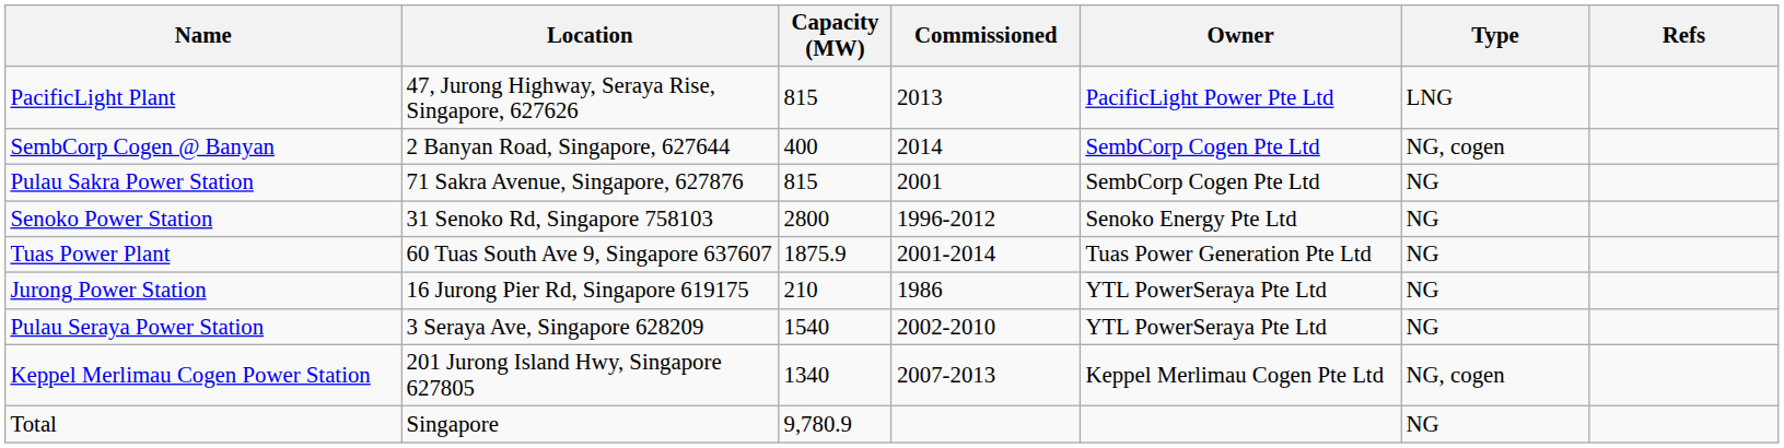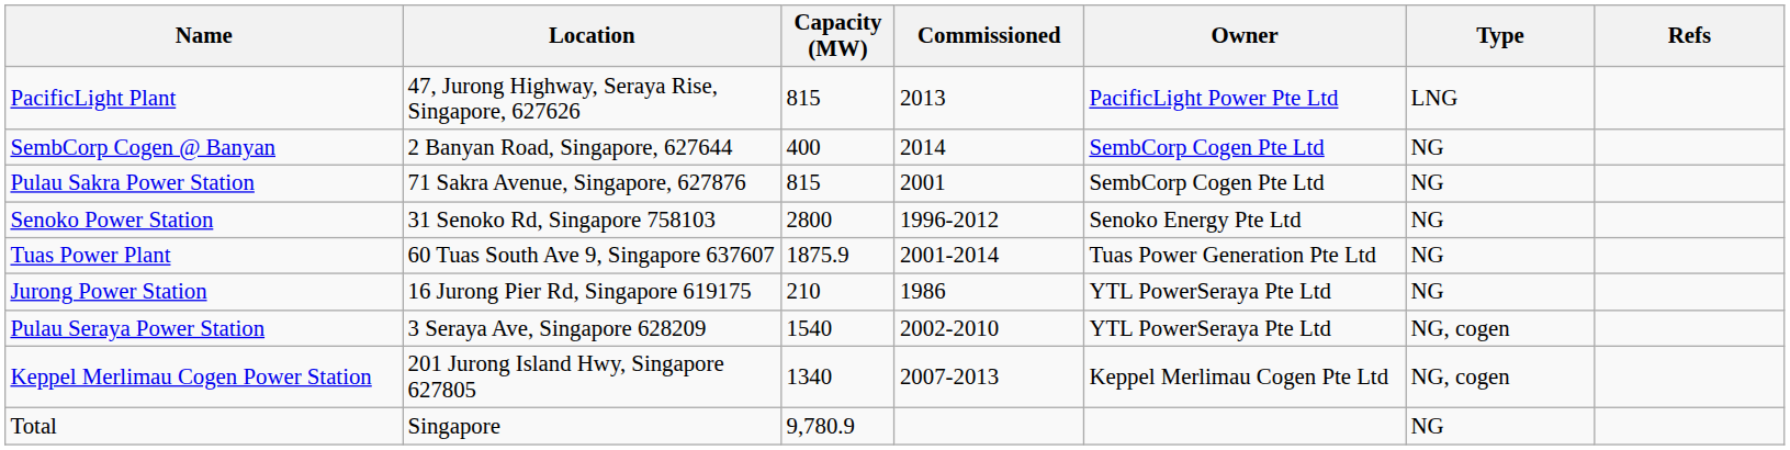SembCorp Cogen @ Banyan | Type: NG, cogen -> NG
Pulau Seraya Power Station | Type: NG -> NG, cogen
